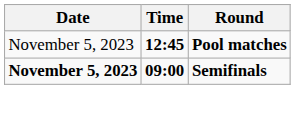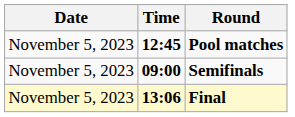Semifinals | Date: bold -> normal
+ row: November 5, 2023 | 13:06 | Final
